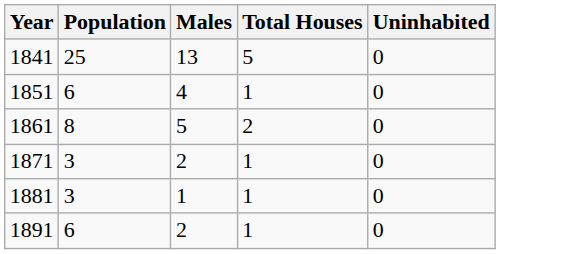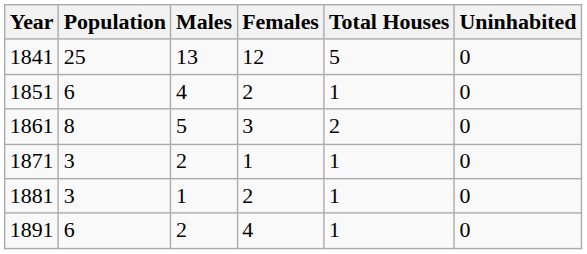+ column: Females | 12 | 2 | 3 | 1 | 2 | 4
